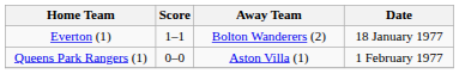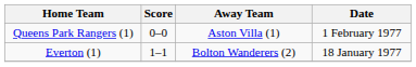rows swapped: Everton (1) <-> Queens Park Rangers (1)
